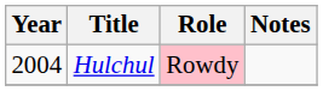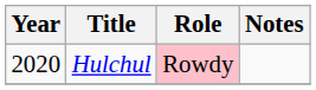Hulchul | Year: 2004 -> 2020
